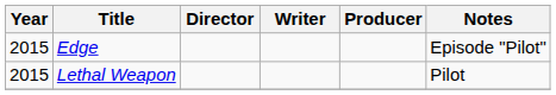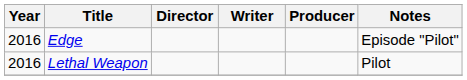Edge | Year: 2015 -> 2016
Lethal Weapon | Year: 2015 -> 2016
